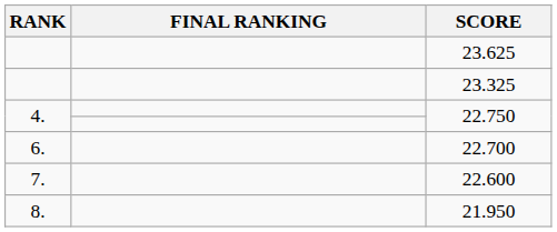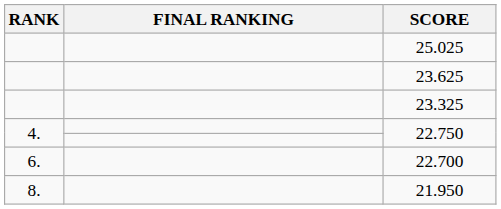+ row: 25.025
- row: 7. | 22.600
